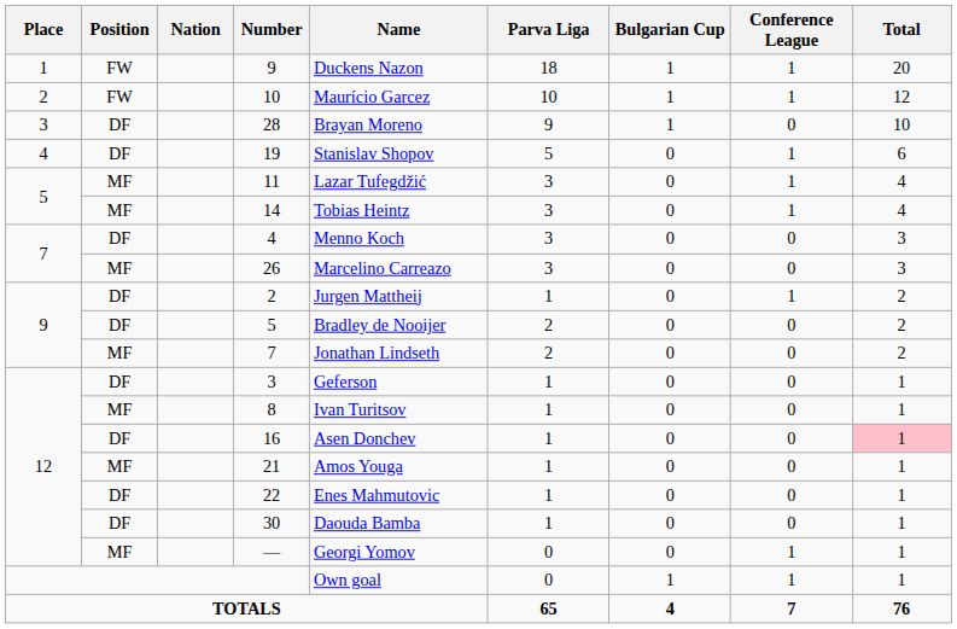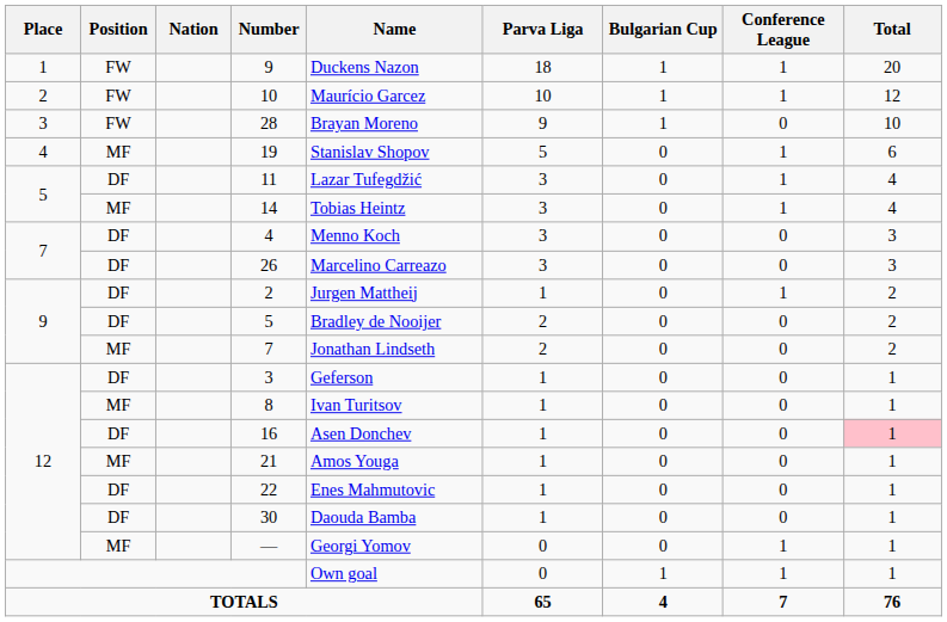28 | Position: DF -> FW
19 | Position: DF -> MF
11 | Position: MF -> DF
26 | Position: MF -> DF
